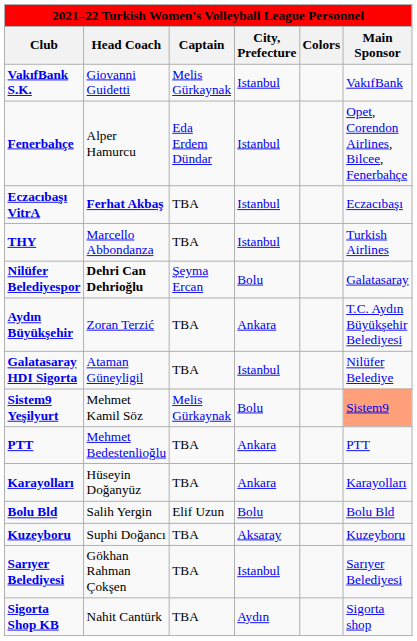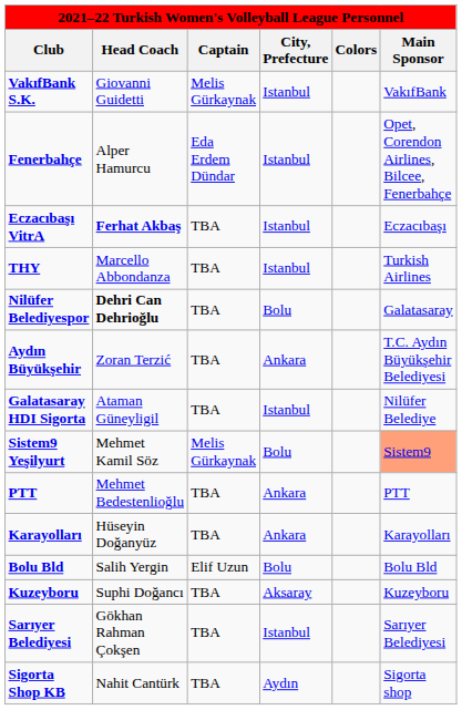Nilüfer Belediyespor | Captain: Şeyma Ercan -> TBA
